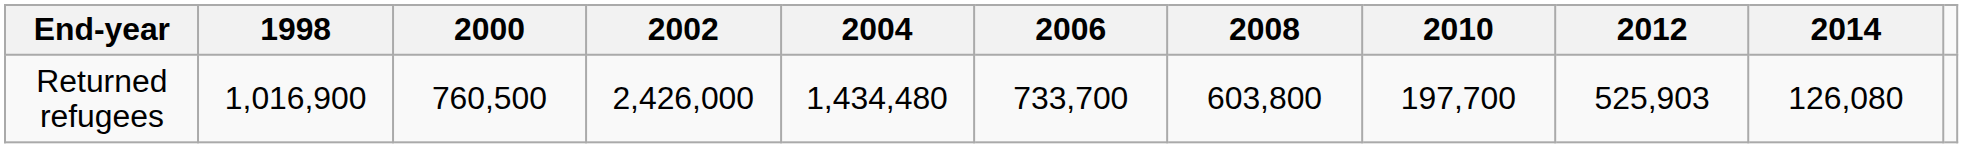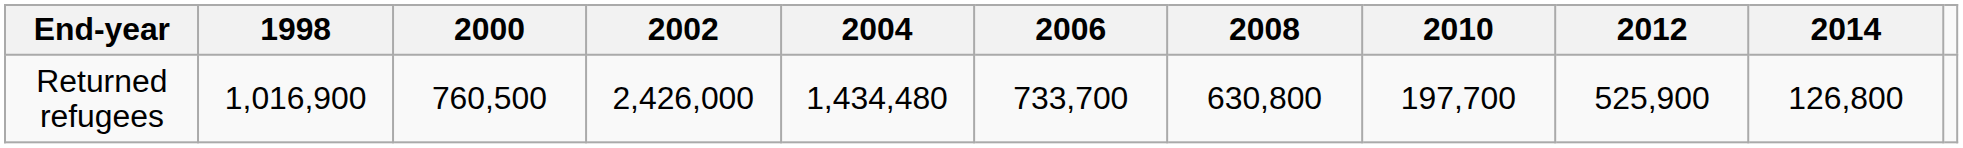Returned refugees | 2008: 603,800 -> 630,800
Returned refugees | 2012: 525,903 -> 525,900
Returned refugees | 2014: 126,080 -> 126,800
